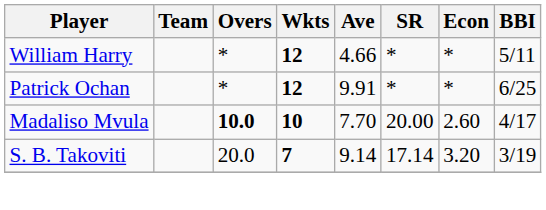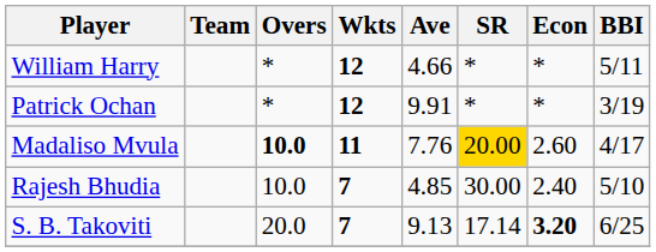Patrick Ochan | BBI: 6/25 -> 3/19
Madaliso Mvula | Wkts: 10 -> 11
Madaliso Mvula | Ave: 7.70 -> 7.76
Madaliso Mvula | SR: no background -> gold background
+ row: Rajesh Bhudia | 10.0 | 7 | 4.85 | 30.00 | 2.40 | 5/10
S. B. Takoviti | Ave: 9.14 -> 9.13
S. B. Takoviti | Econ: normal -> bold
S. B. Takoviti | BBI: 3/19 -> 6/25
